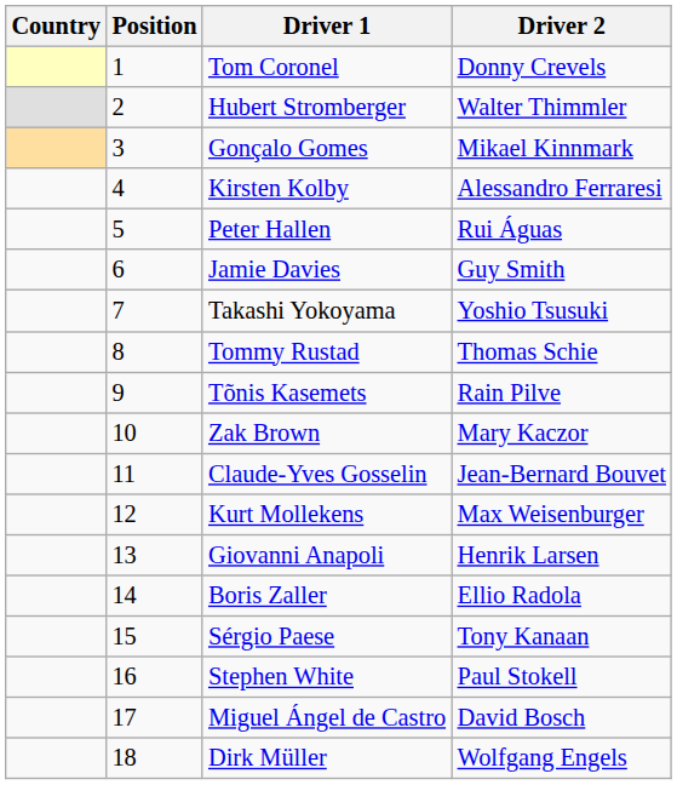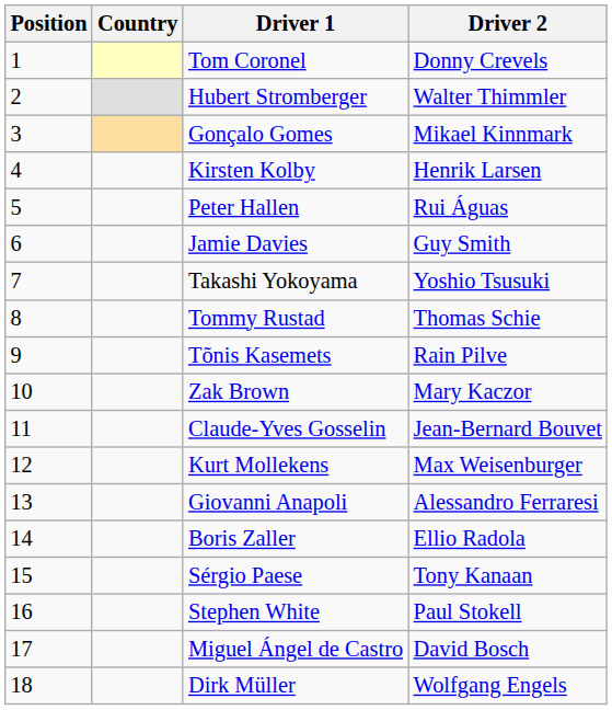columns swapped: Position <-> Country
Kirsten Kolby | Driver 2: Alessandro Ferraresi -> Henrik Larsen
Giovanni Anapoli | Driver 2: Henrik Larsen -> Alessandro Ferraresi
